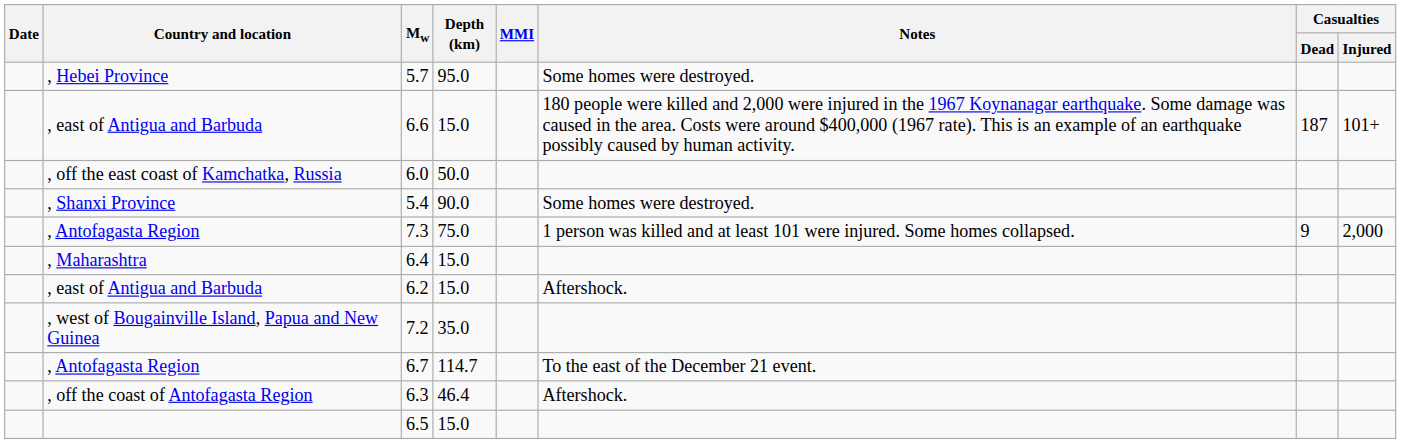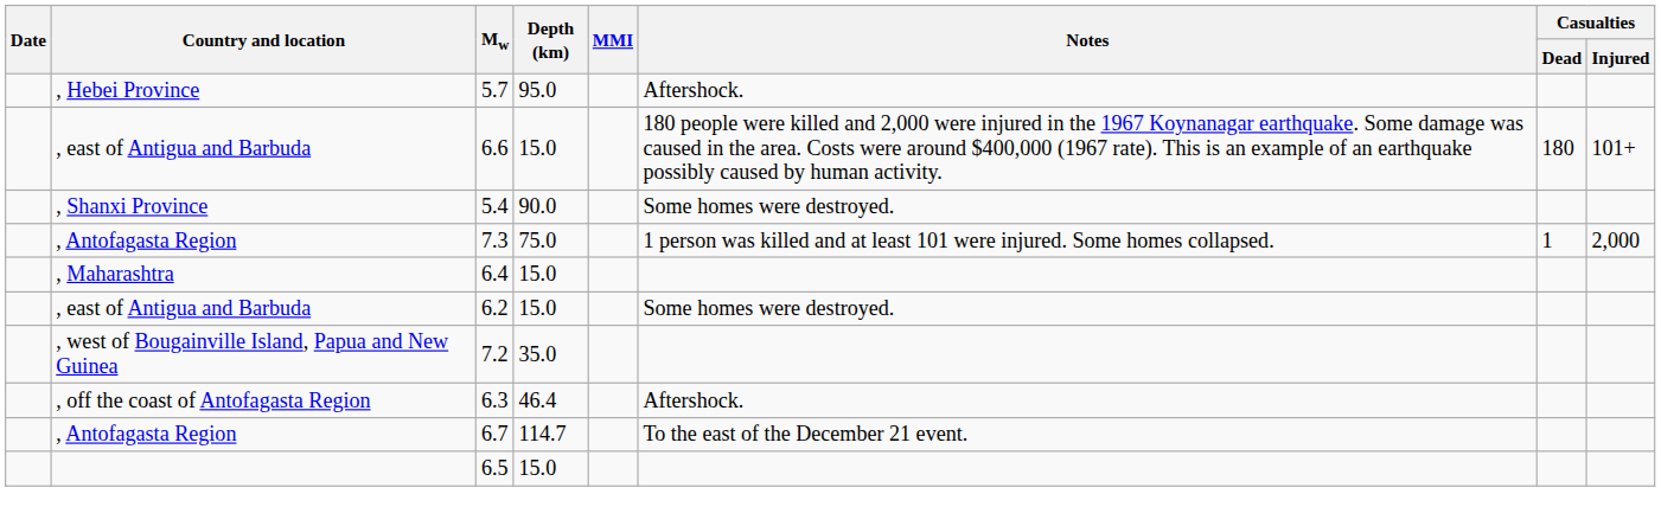5.7 | Notes: Some homes were destroyed. -> Aftershock.
6.6 | Casualties / Dead: 187 -> 180
- row: , off the east coast of Kamchatka, Russia | 6.0 | 50.0
7.3 | Casualties / Dead: 9 -> 1
6.2 | Notes: Aftershock. -> Some homes were destroyed.
rows swapped: 6.3 <-> 6.7
